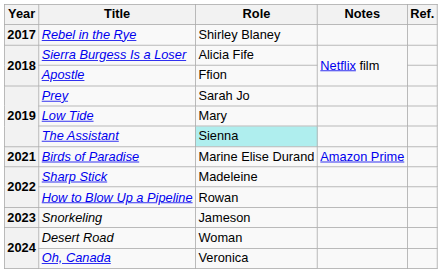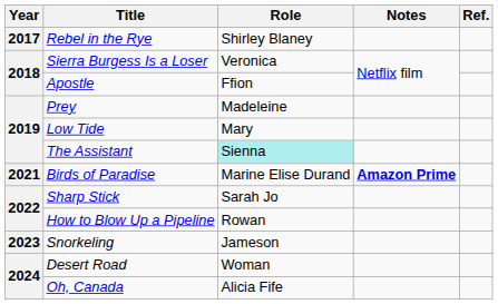Sierra Burgess Is a Loser | Role: Alicia Fife -> Veronica
Prey | Role: Sarah Jo -> Madeleine
Birds of Paradise | Notes: normal -> bold
Sharp Stick | Role: Madeleine -> Sarah Jo
Oh, Canada | Role: Veronica -> Alicia Fife
